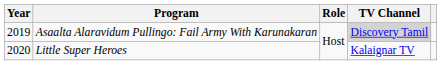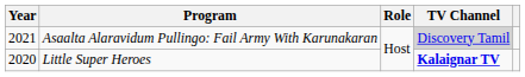Asaalta Alaravidum Pullingo: Fail Army With Karunakaran | Year: 2019 -> 2021
Little Super Heroes | TV Channel: normal -> bold
